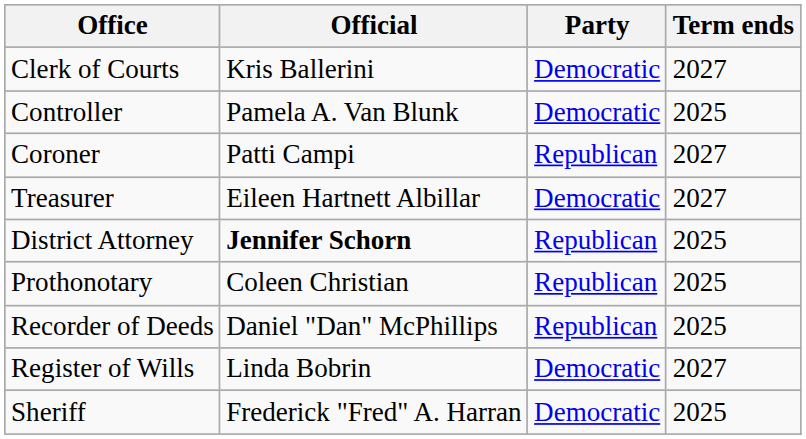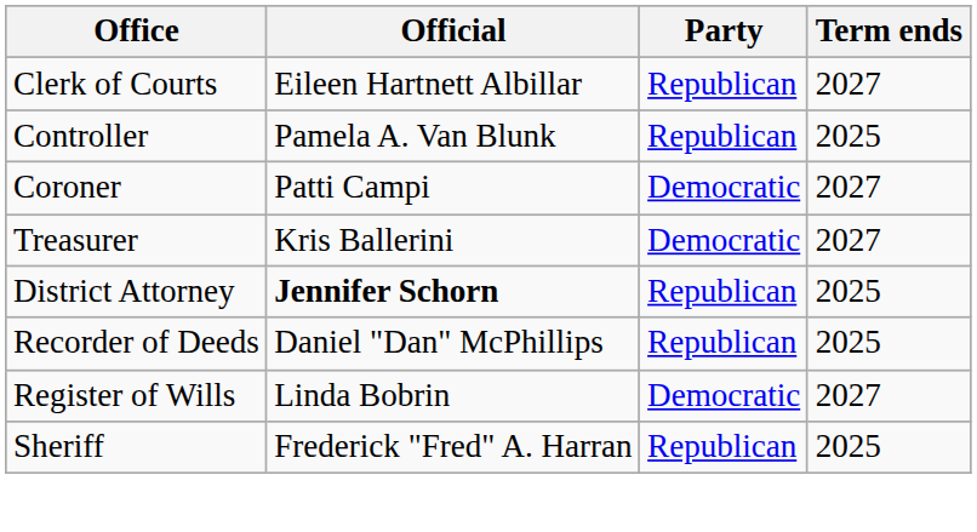Clerk of Courts | Official: Kris Ballerini -> Eileen Hartnett Albillar
Clerk of Courts | Party: Democratic -> Republican
Controller | Party: Democratic -> Republican
Coroner | Party: Republican -> Democratic
Treasurer | Official: Eileen Hartnett Albillar -> Kris Ballerini
- row: Prothonotary | Coleen Christian | Republican | 2025
Sheriff | Party: Democratic -> Republican
